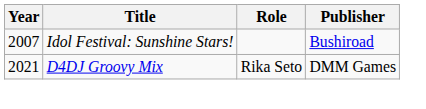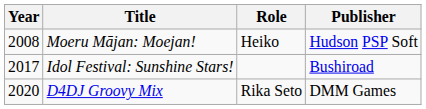+ row: 2008 | Moeru Mājan: Moejan! | Heiko | Hudson PSP Soft
Idol Festival: Sunshine Stars! | Year: 2007 -> 2017
D4DJ Groovy Mix | Year: 2021 -> 2020
